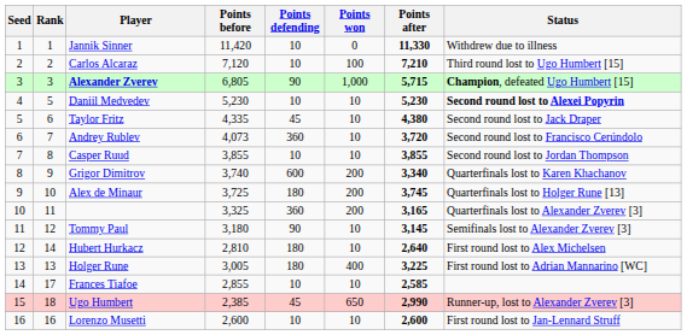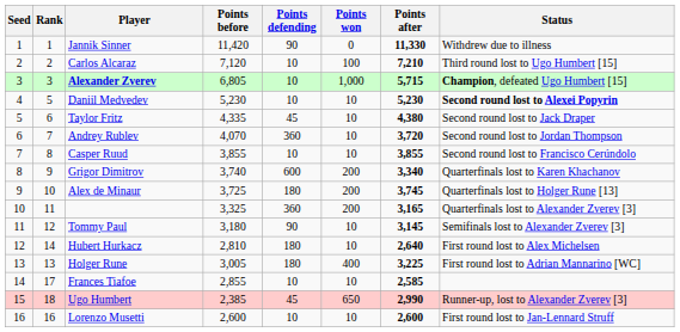Jannik Sinner | Points defending: 10 -> 90
Alexander Zverev | Points defending: 90 -> 10
Andrey Rublev | Points before: 4,073 -> 4,070
Andrey Rublev | Status: Second round lost to Francisco Cerúndolo -> Second round lost to Jordan Thompson
Casper Ruud | Status: Second round lost to Jordan Thompson -> Second round lost to Francisco Cerúndolo
